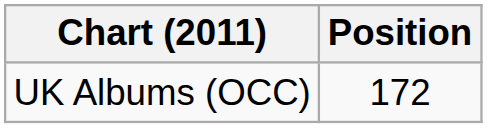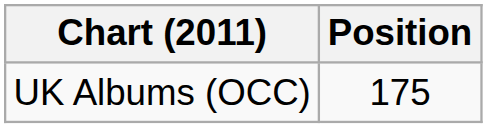UK Albums (OCC) | Position: 172 -> 175
